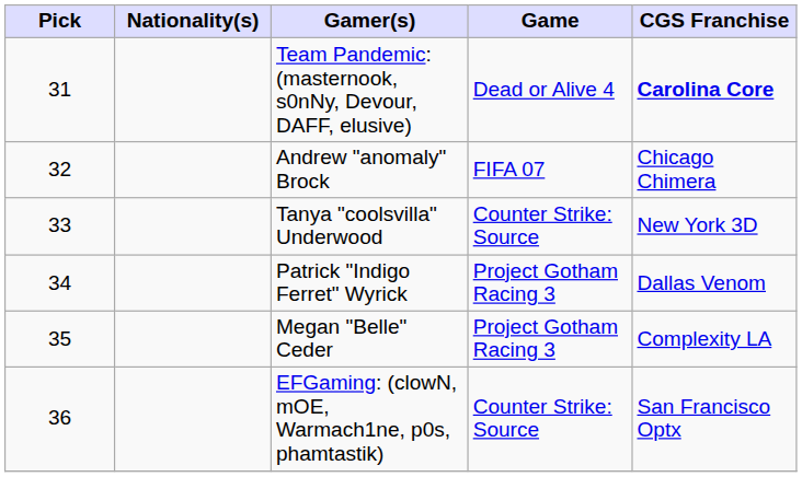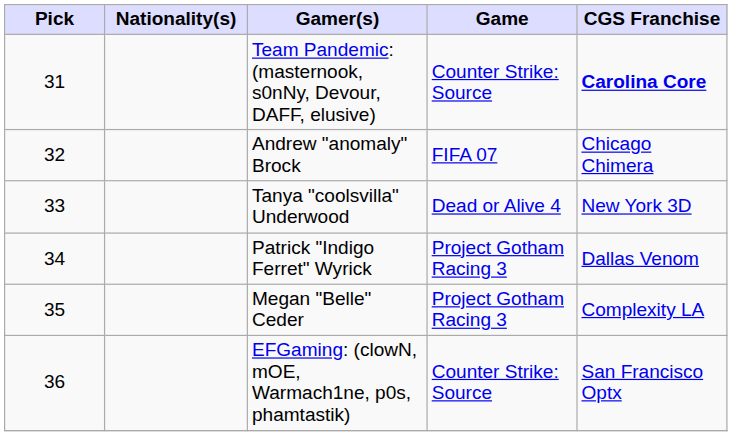Team Pandemic: (masternook, s0nNy, Devour, DAFF, elusive) | Game: Dead or Alive 4 -> Counter Strike: Source
Tanya "coolsvilla" Underwood | Game: Counter Strike: Source -> Dead or Alive 4
